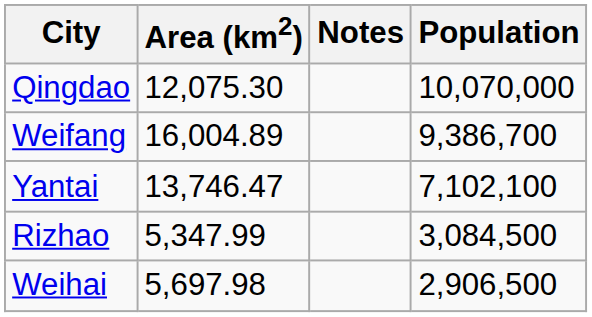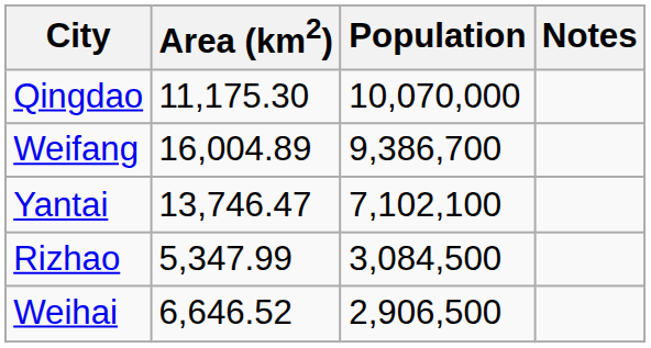columns swapped: Population <-> Notes
Qingdao | Area (km2): 12,075.30 -> 11,175.30
Weihai | Area (km2): 5,697.98 -> 6,646.52
